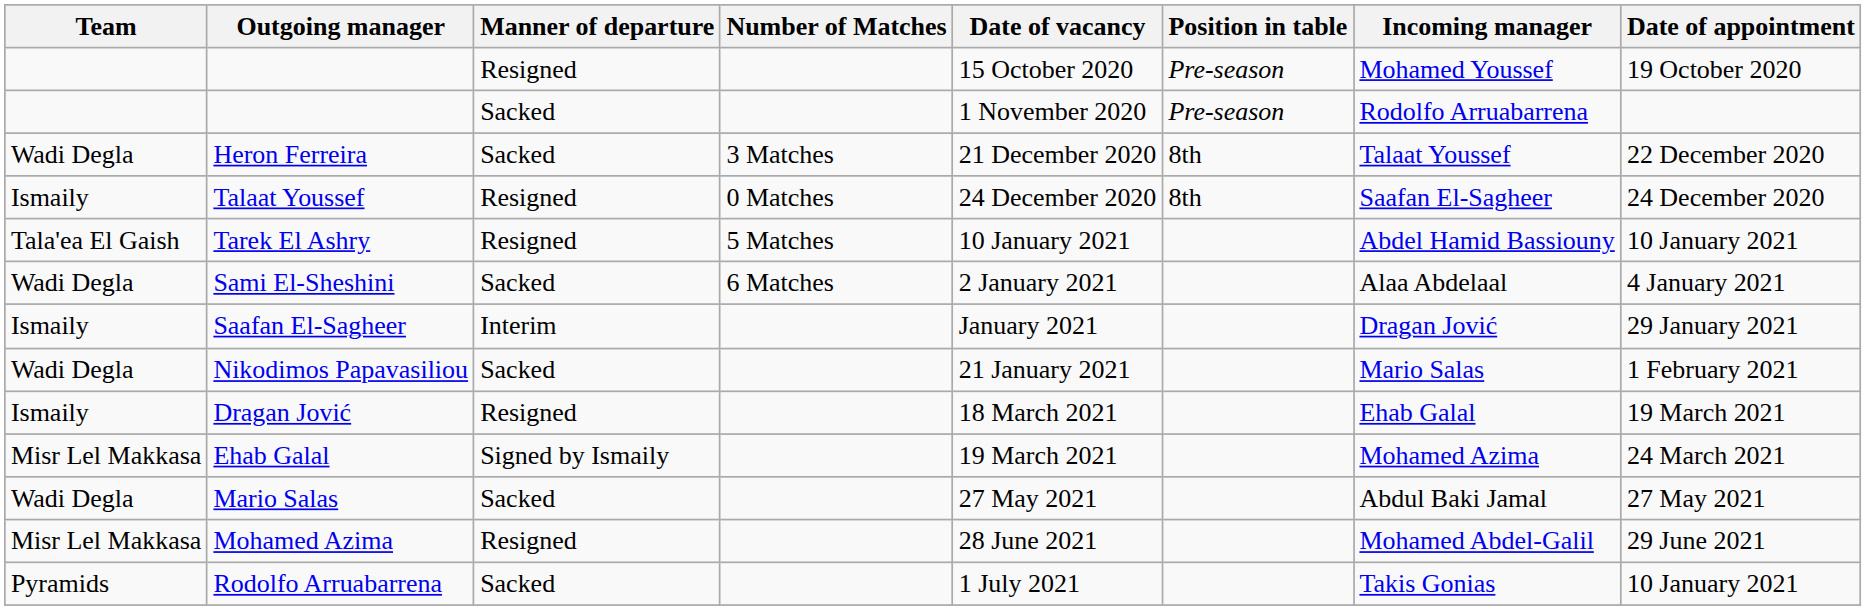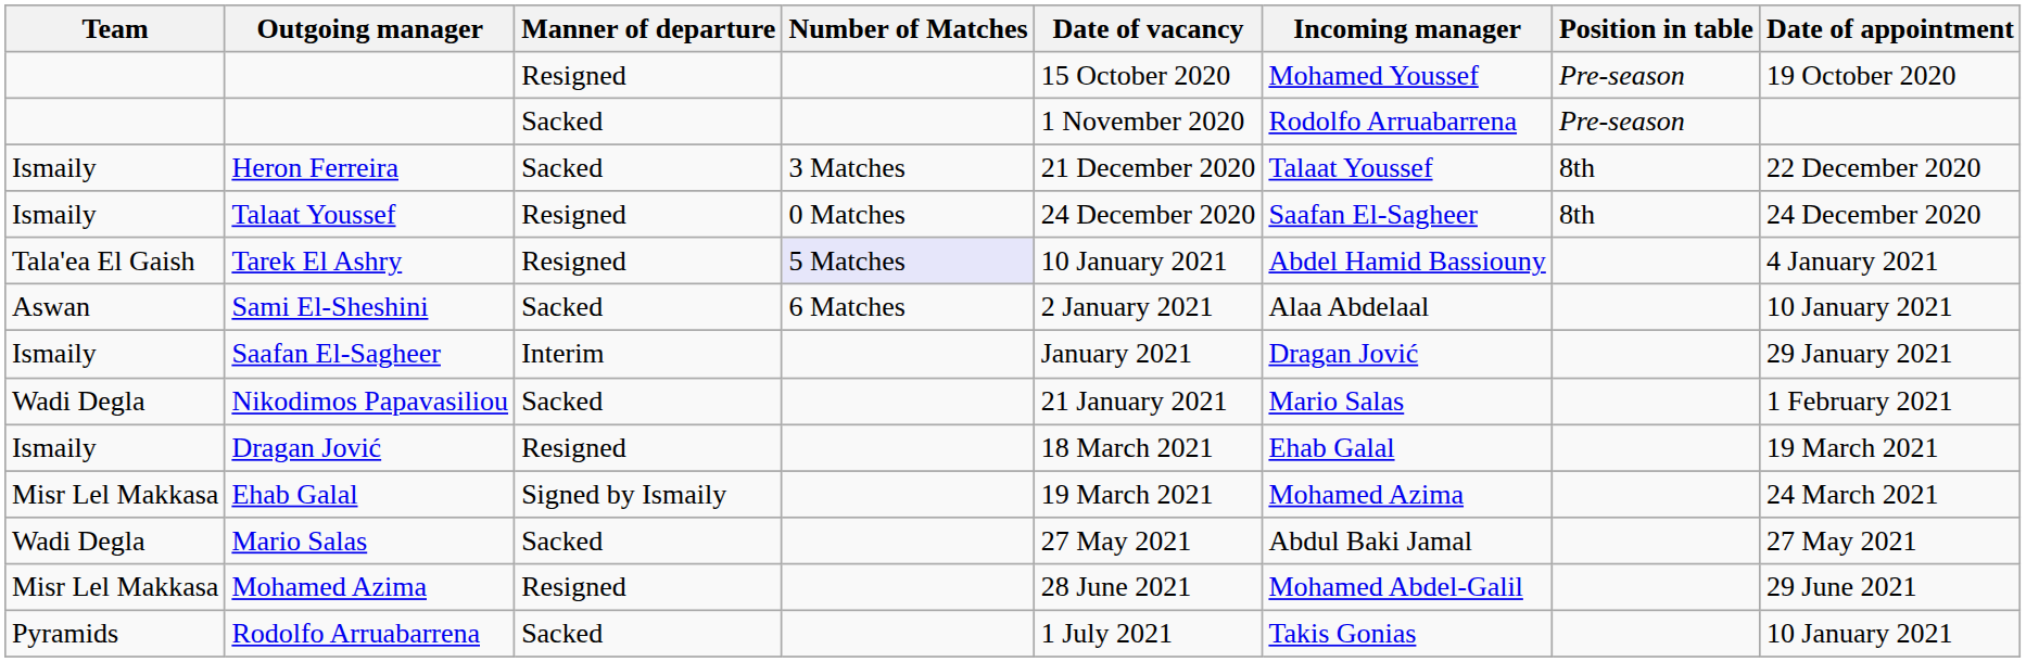columns swapped: Position in table <-> Incoming manager
Heron Ferreira | Team: Wadi Degla -> Ismaily
Tarek El Ashry | Number of Matches: no background -> lavender background
Tarek El Ashry | Date of appointment: 10 January 2021 -> 4 January 2021
Sami El-Sheshini | Team: Wadi Degla -> Aswan
Sami El-Sheshini | Date of appointment: 4 January 2021 -> 10 January 2021
